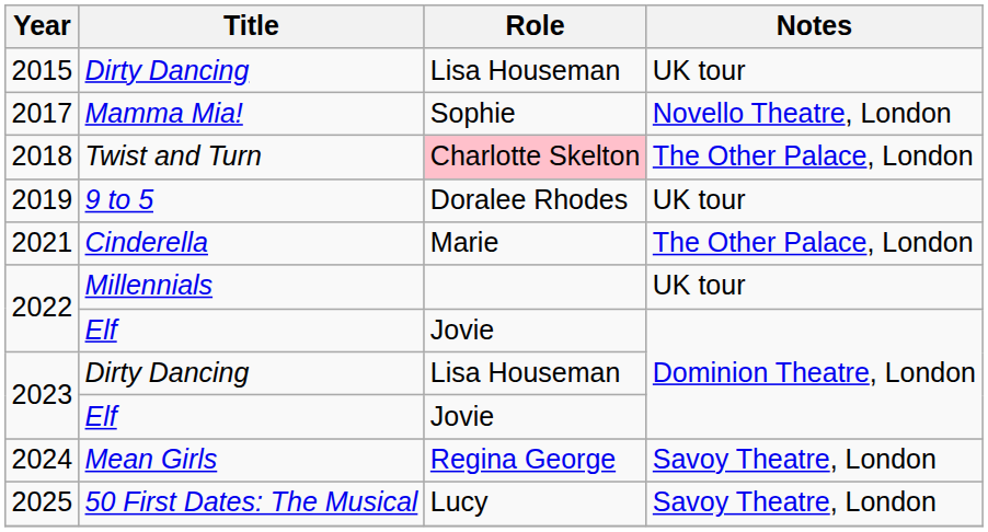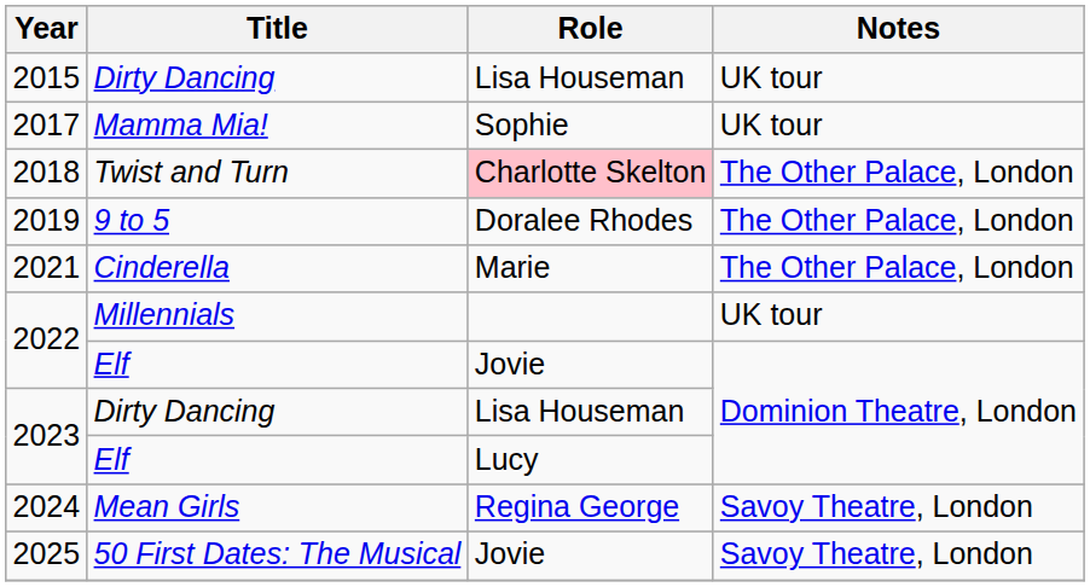2017 | Notes: Novello Theatre, London -> UK tour
2019 | Notes: UK tour -> The Other Palace, London
2023 / Elf | Role: Jovie -> Lucy
2025 | Role: Lucy -> Jovie
